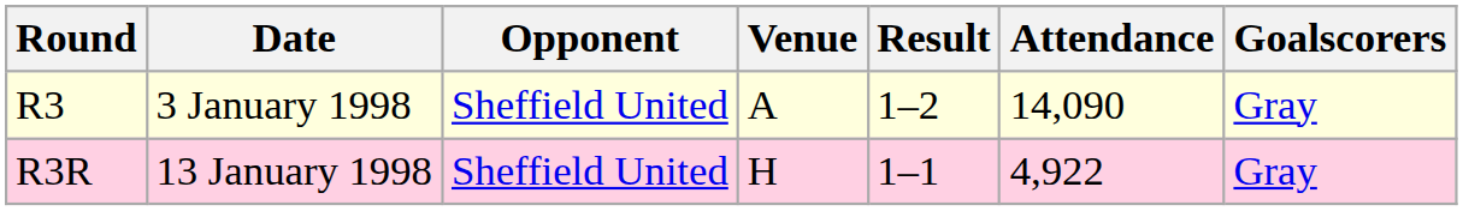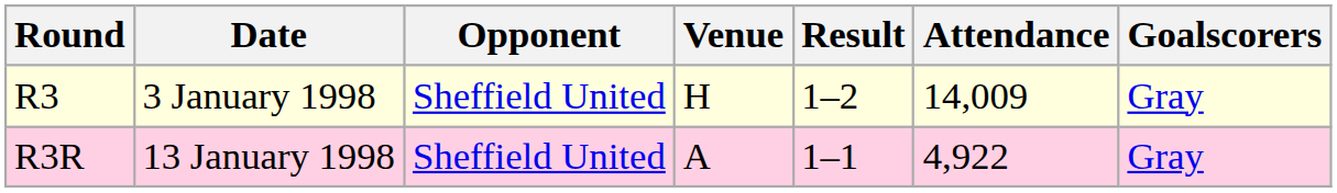R3 | Venue: A -> H
R3 | Attendance: 14,090 -> 14,009
R3R | Venue: H -> A
